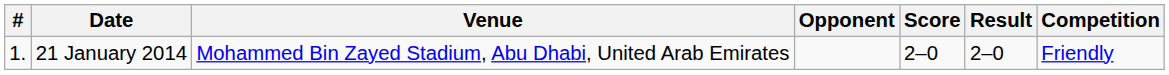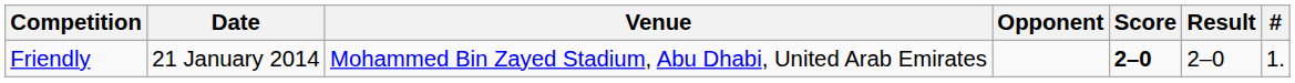columns swapped: # <-> Competition
21 January 2014 | Score: normal -> bold
